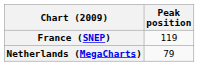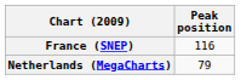France (SNEP) | Peak position: 119 -> 116
